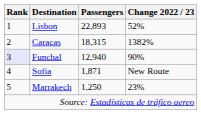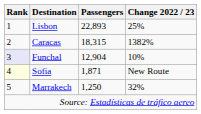Lisbon | Change 2022 / 23: 52% -> 25%
Funchal | Passengers: 12,940 -> 12,904
Funchal | Change 2022 / 23: 90% -> 10%
Sofia | Rank: no background -> lightyellow background
Marrakech | Change 2022 / 23: 23% -> 32%
